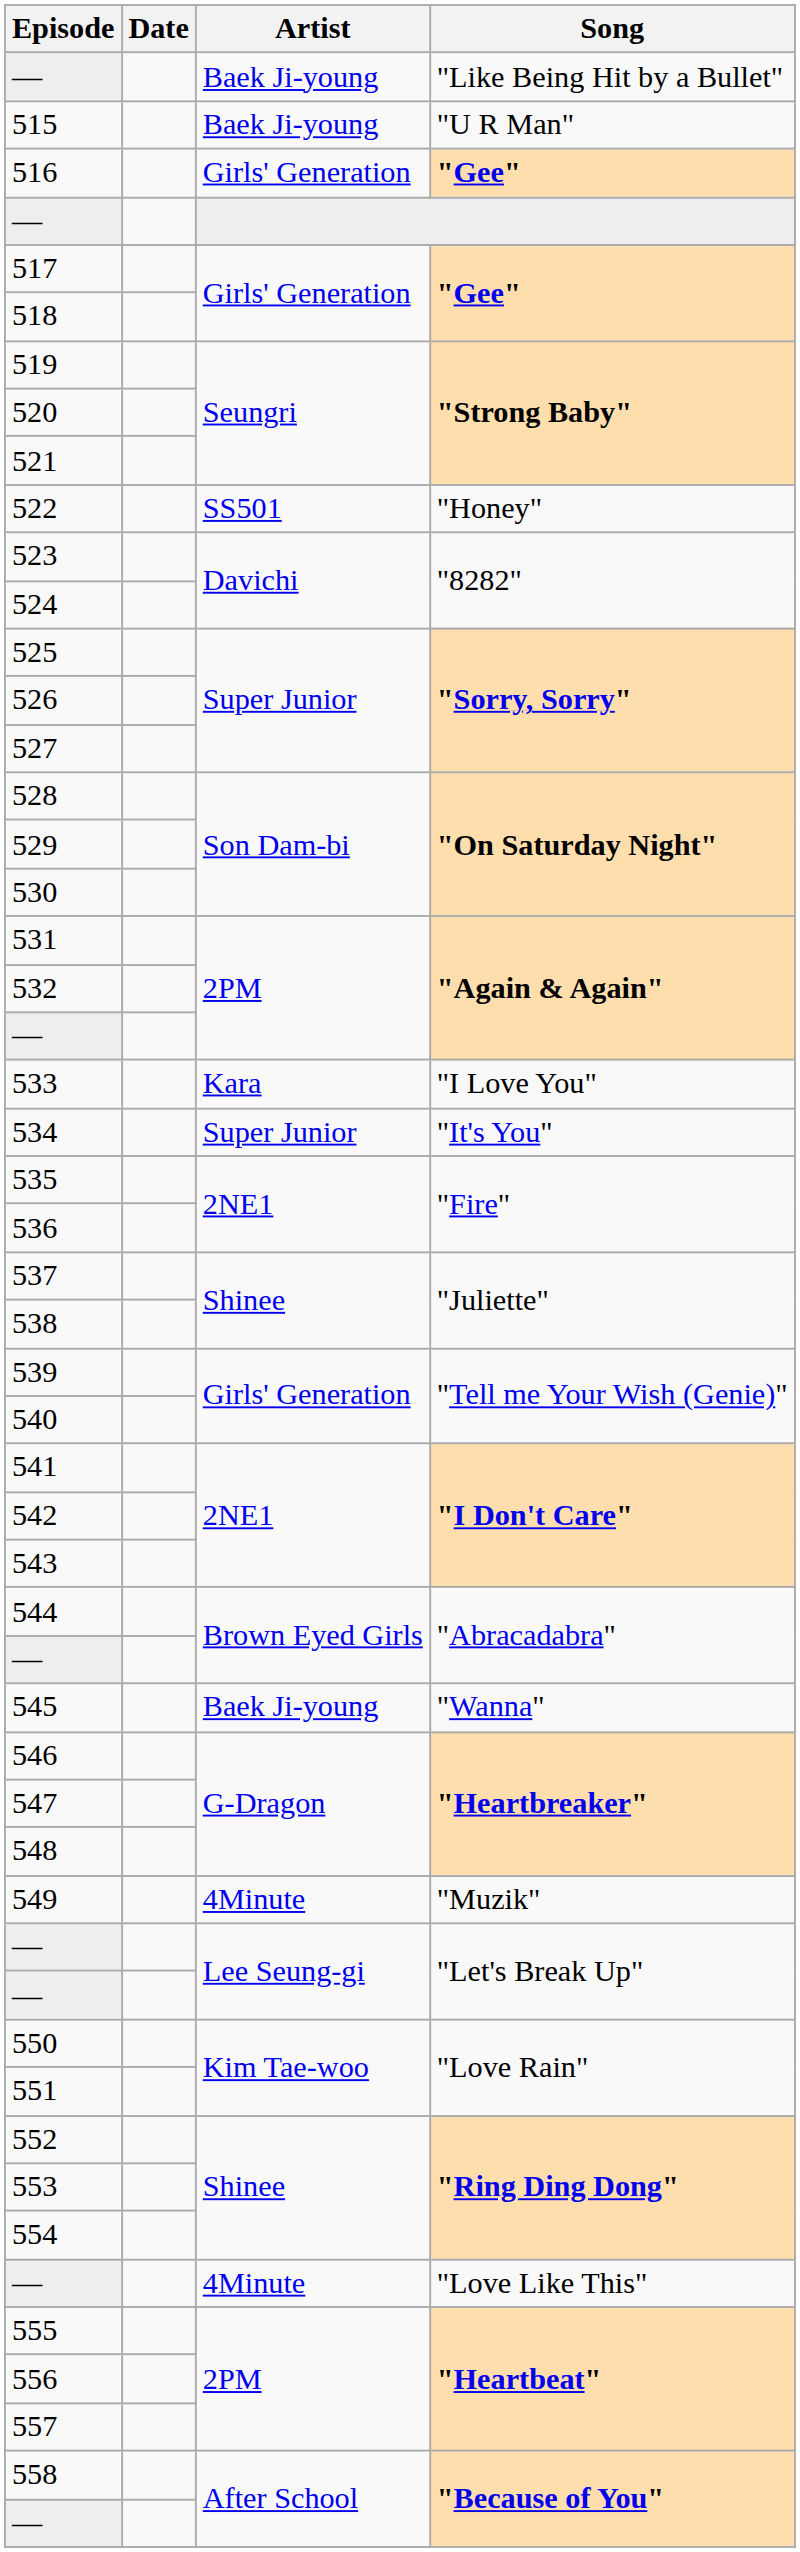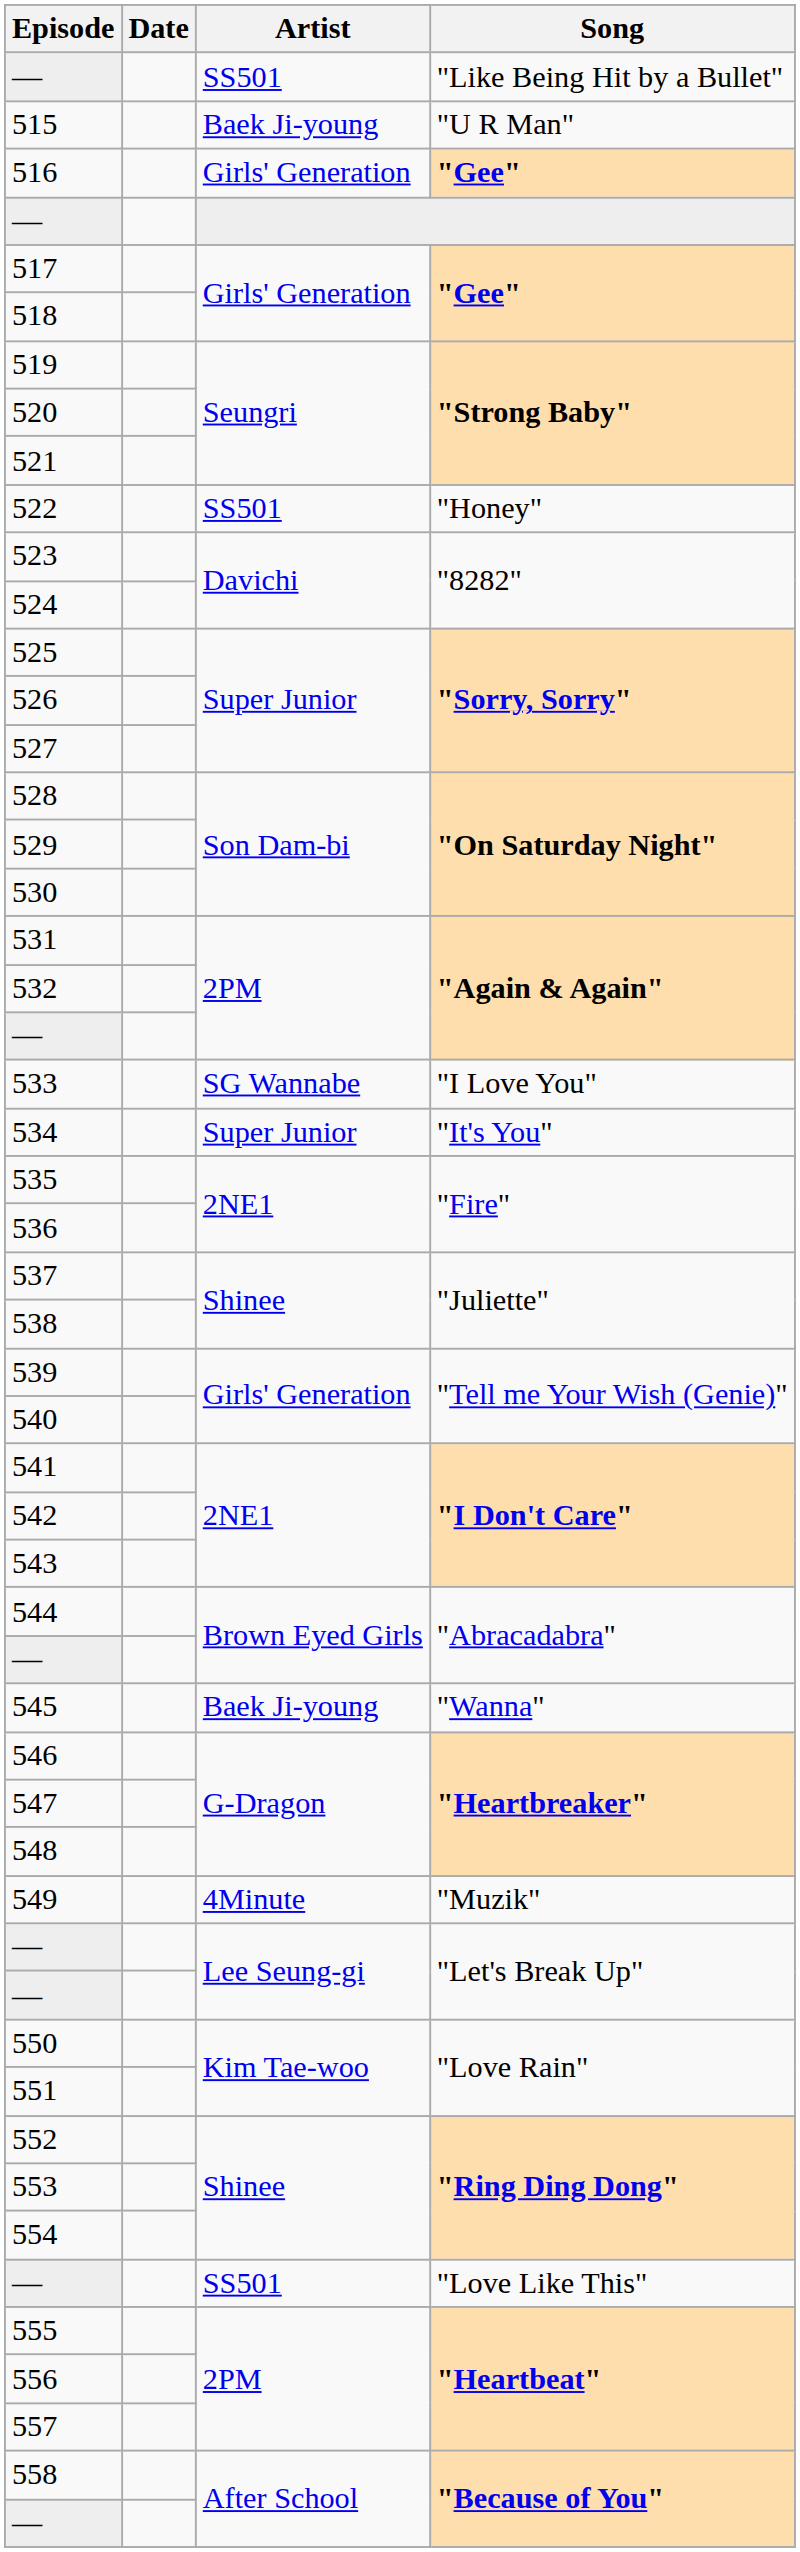— / "Like Being Hit by a Bullet" | Artist: Baek Ji-young -> SS501
533 | Artist: Kara -> SG Wannabe
— / "Love Like This" | Artist: 4Minute -> SS501
